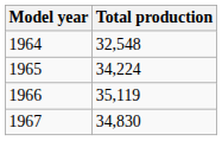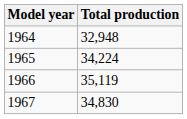1964 | Total production: 32,548 -> 32,948
